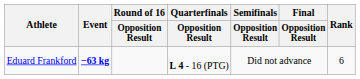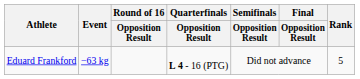Eduard Frankford | Event: bold -> normal
Eduard Frankford | Rank: 6 -> 5
